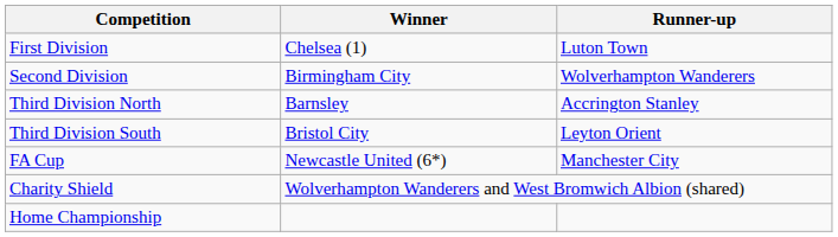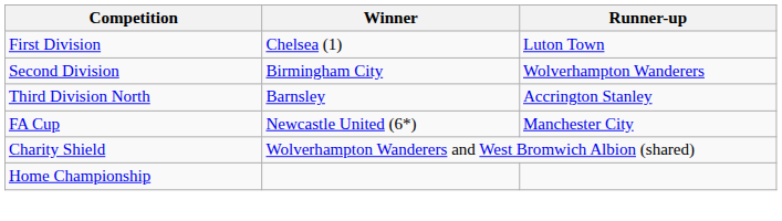- row: Third Division South | Bristol City | Leyton Orient
